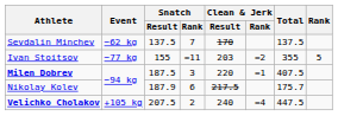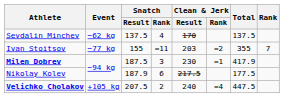Sevdalin Minchev | Snatch / Rank: 7 -> 4
Ivan Stoitsov | Rank: 5 -> 7
Milen Dobrev | Clean & Jerk / Result: 220 -> 230
Milen Dobrev | Total: 407.5 -> 417.9
Nikolay Kolev | Total: 175.7 -> 177.5
